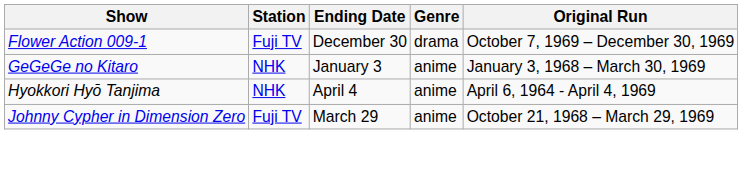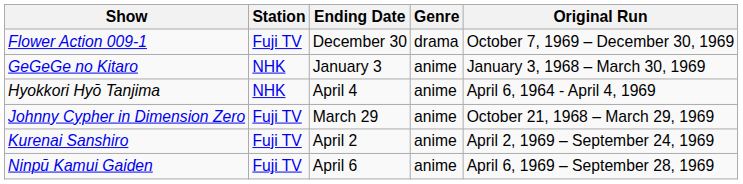+ row: Kurenai Sanshiro | Fuji TV | April 2 | anime | April 2, 1969 – September 24, 1969
+ row: Ninpū Kamui Gaiden | Fuji TV | April 6 | anime | April 6, 1969 – September 28, 1969
